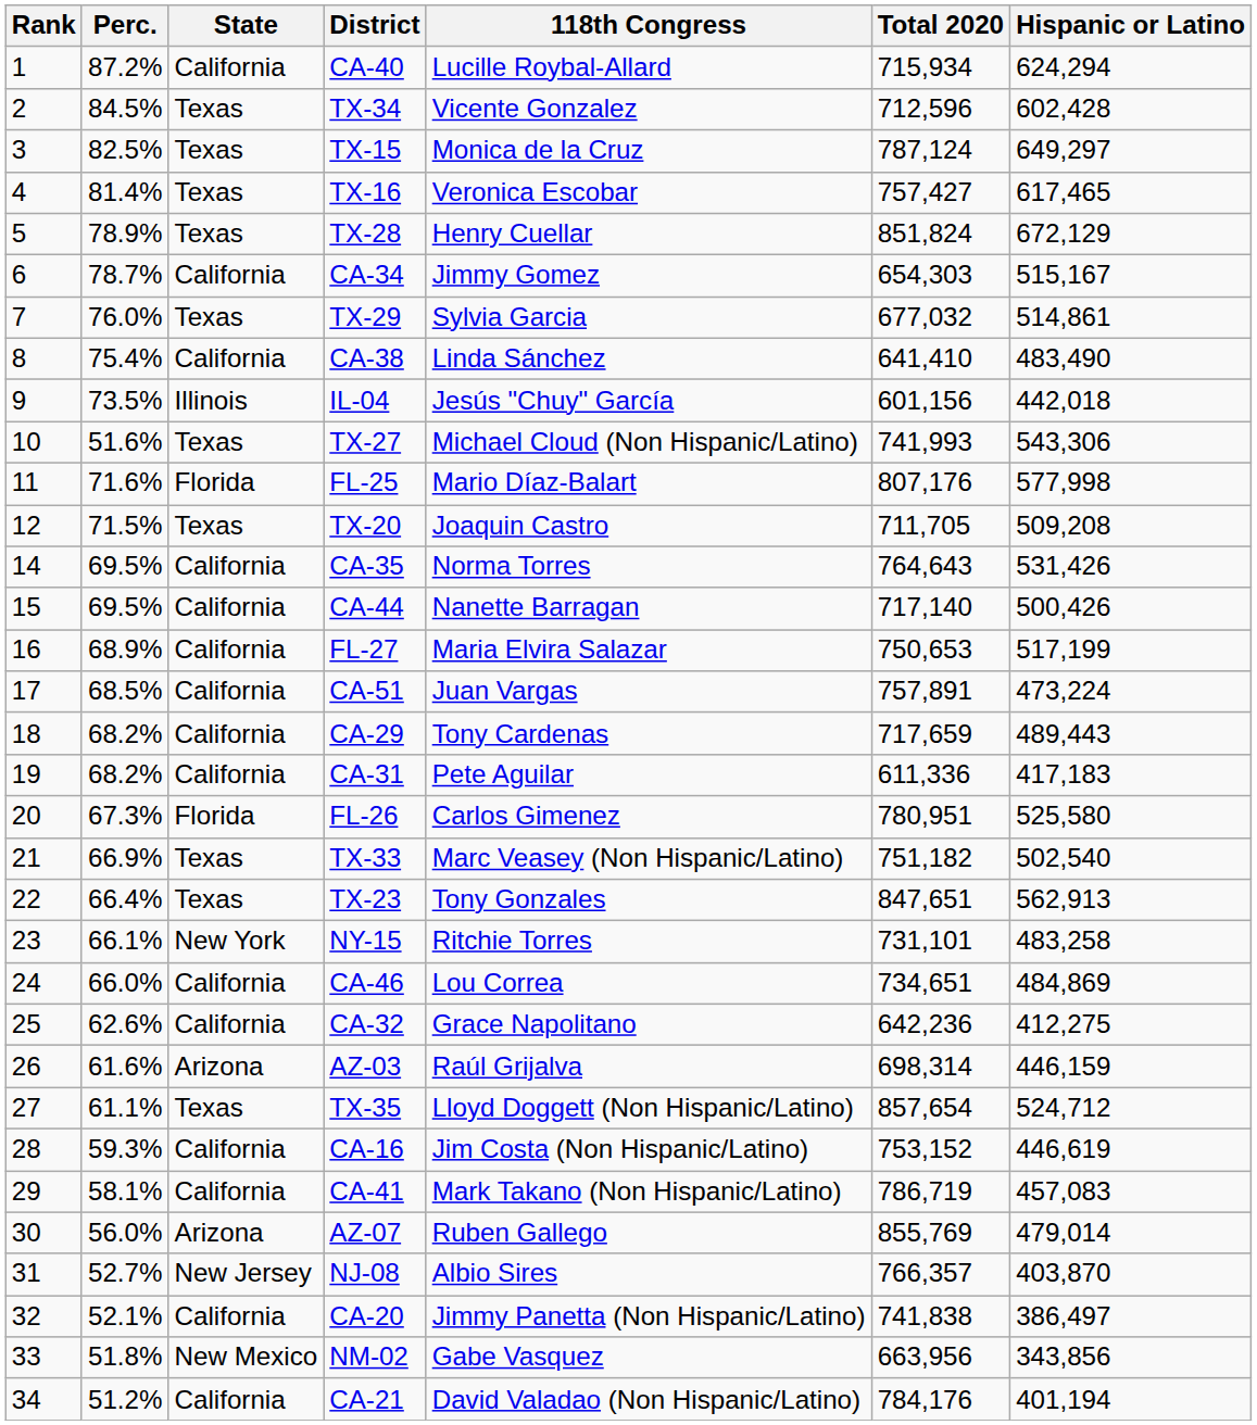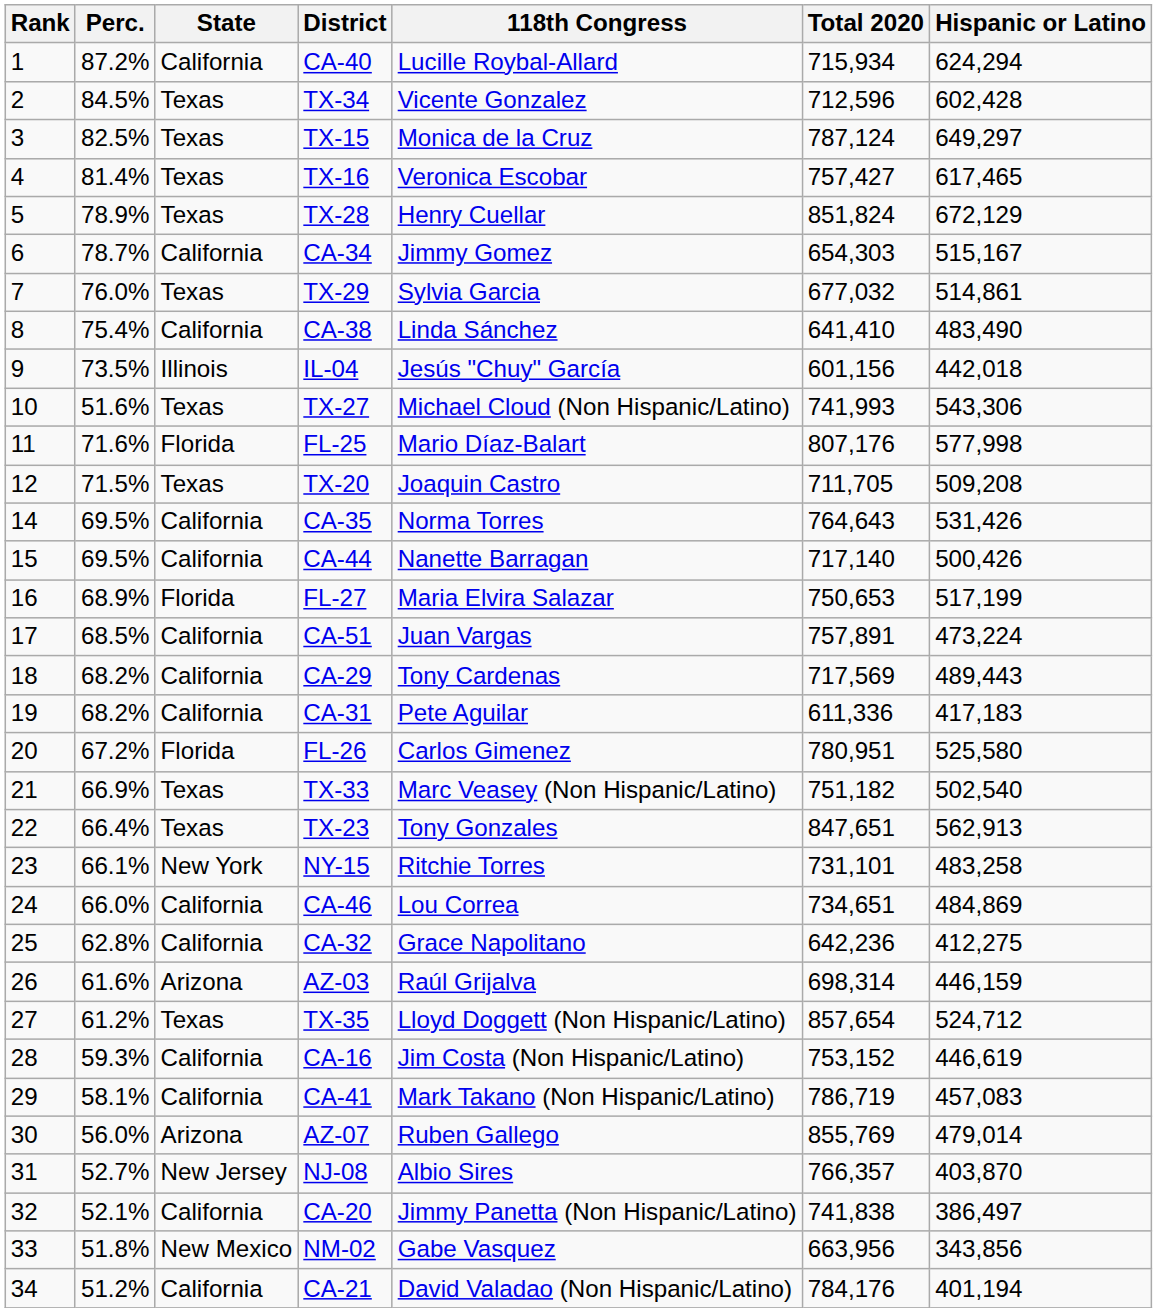FL-27 | State: California -> Florida
CA-29 | Total 2020: 717,659 -> 717,569
FL-26 | Perc.: 67.3% -> 67.2%
CA-32 | Perc.: 62.6% -> 62.8%
TX-35 | Perc.: 61.1% -> 61.2%
